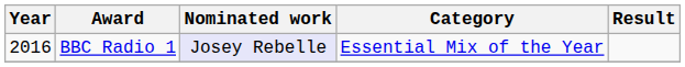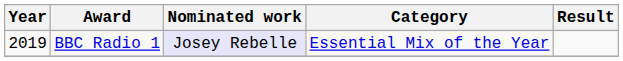BBC Radio 1 | Year: 2016 -> 2019
